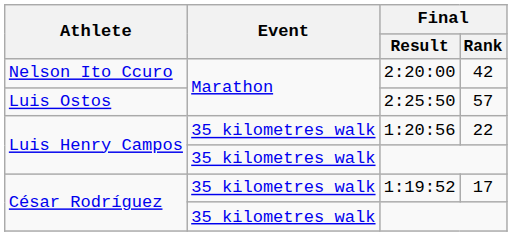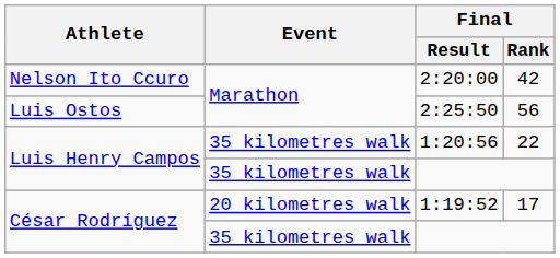2:25:50 | Final / Rank: 57 -> 56
1:19:52 | Event: 35 kilometres walk -> 20 kilometres walk
